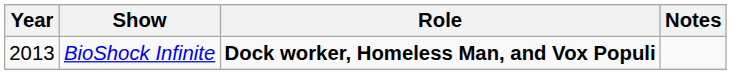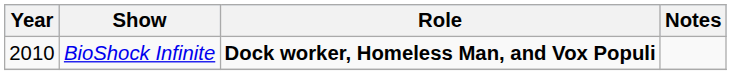BioShock Infinite | Year: 2013 -> 2010
